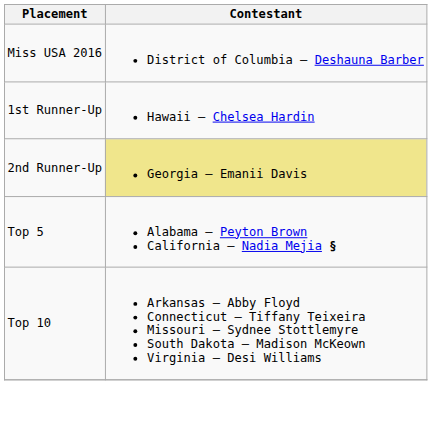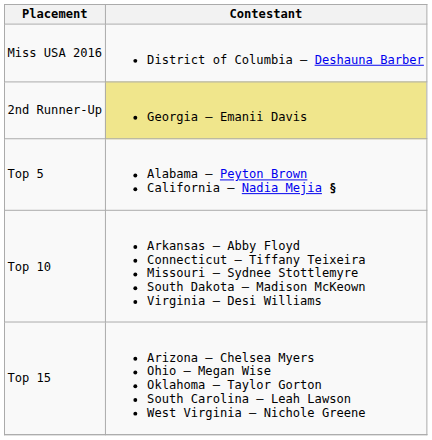- row: 1st Runner-Up | Hawaii – Chelsea Hardin
+ row: Top 15 | Arizona – Chelsea Myers Ohio – Megan Wise Oklahoma – Taylor Gorton South Carolina – Leah Lawson West Virginia – Nichole Greene
